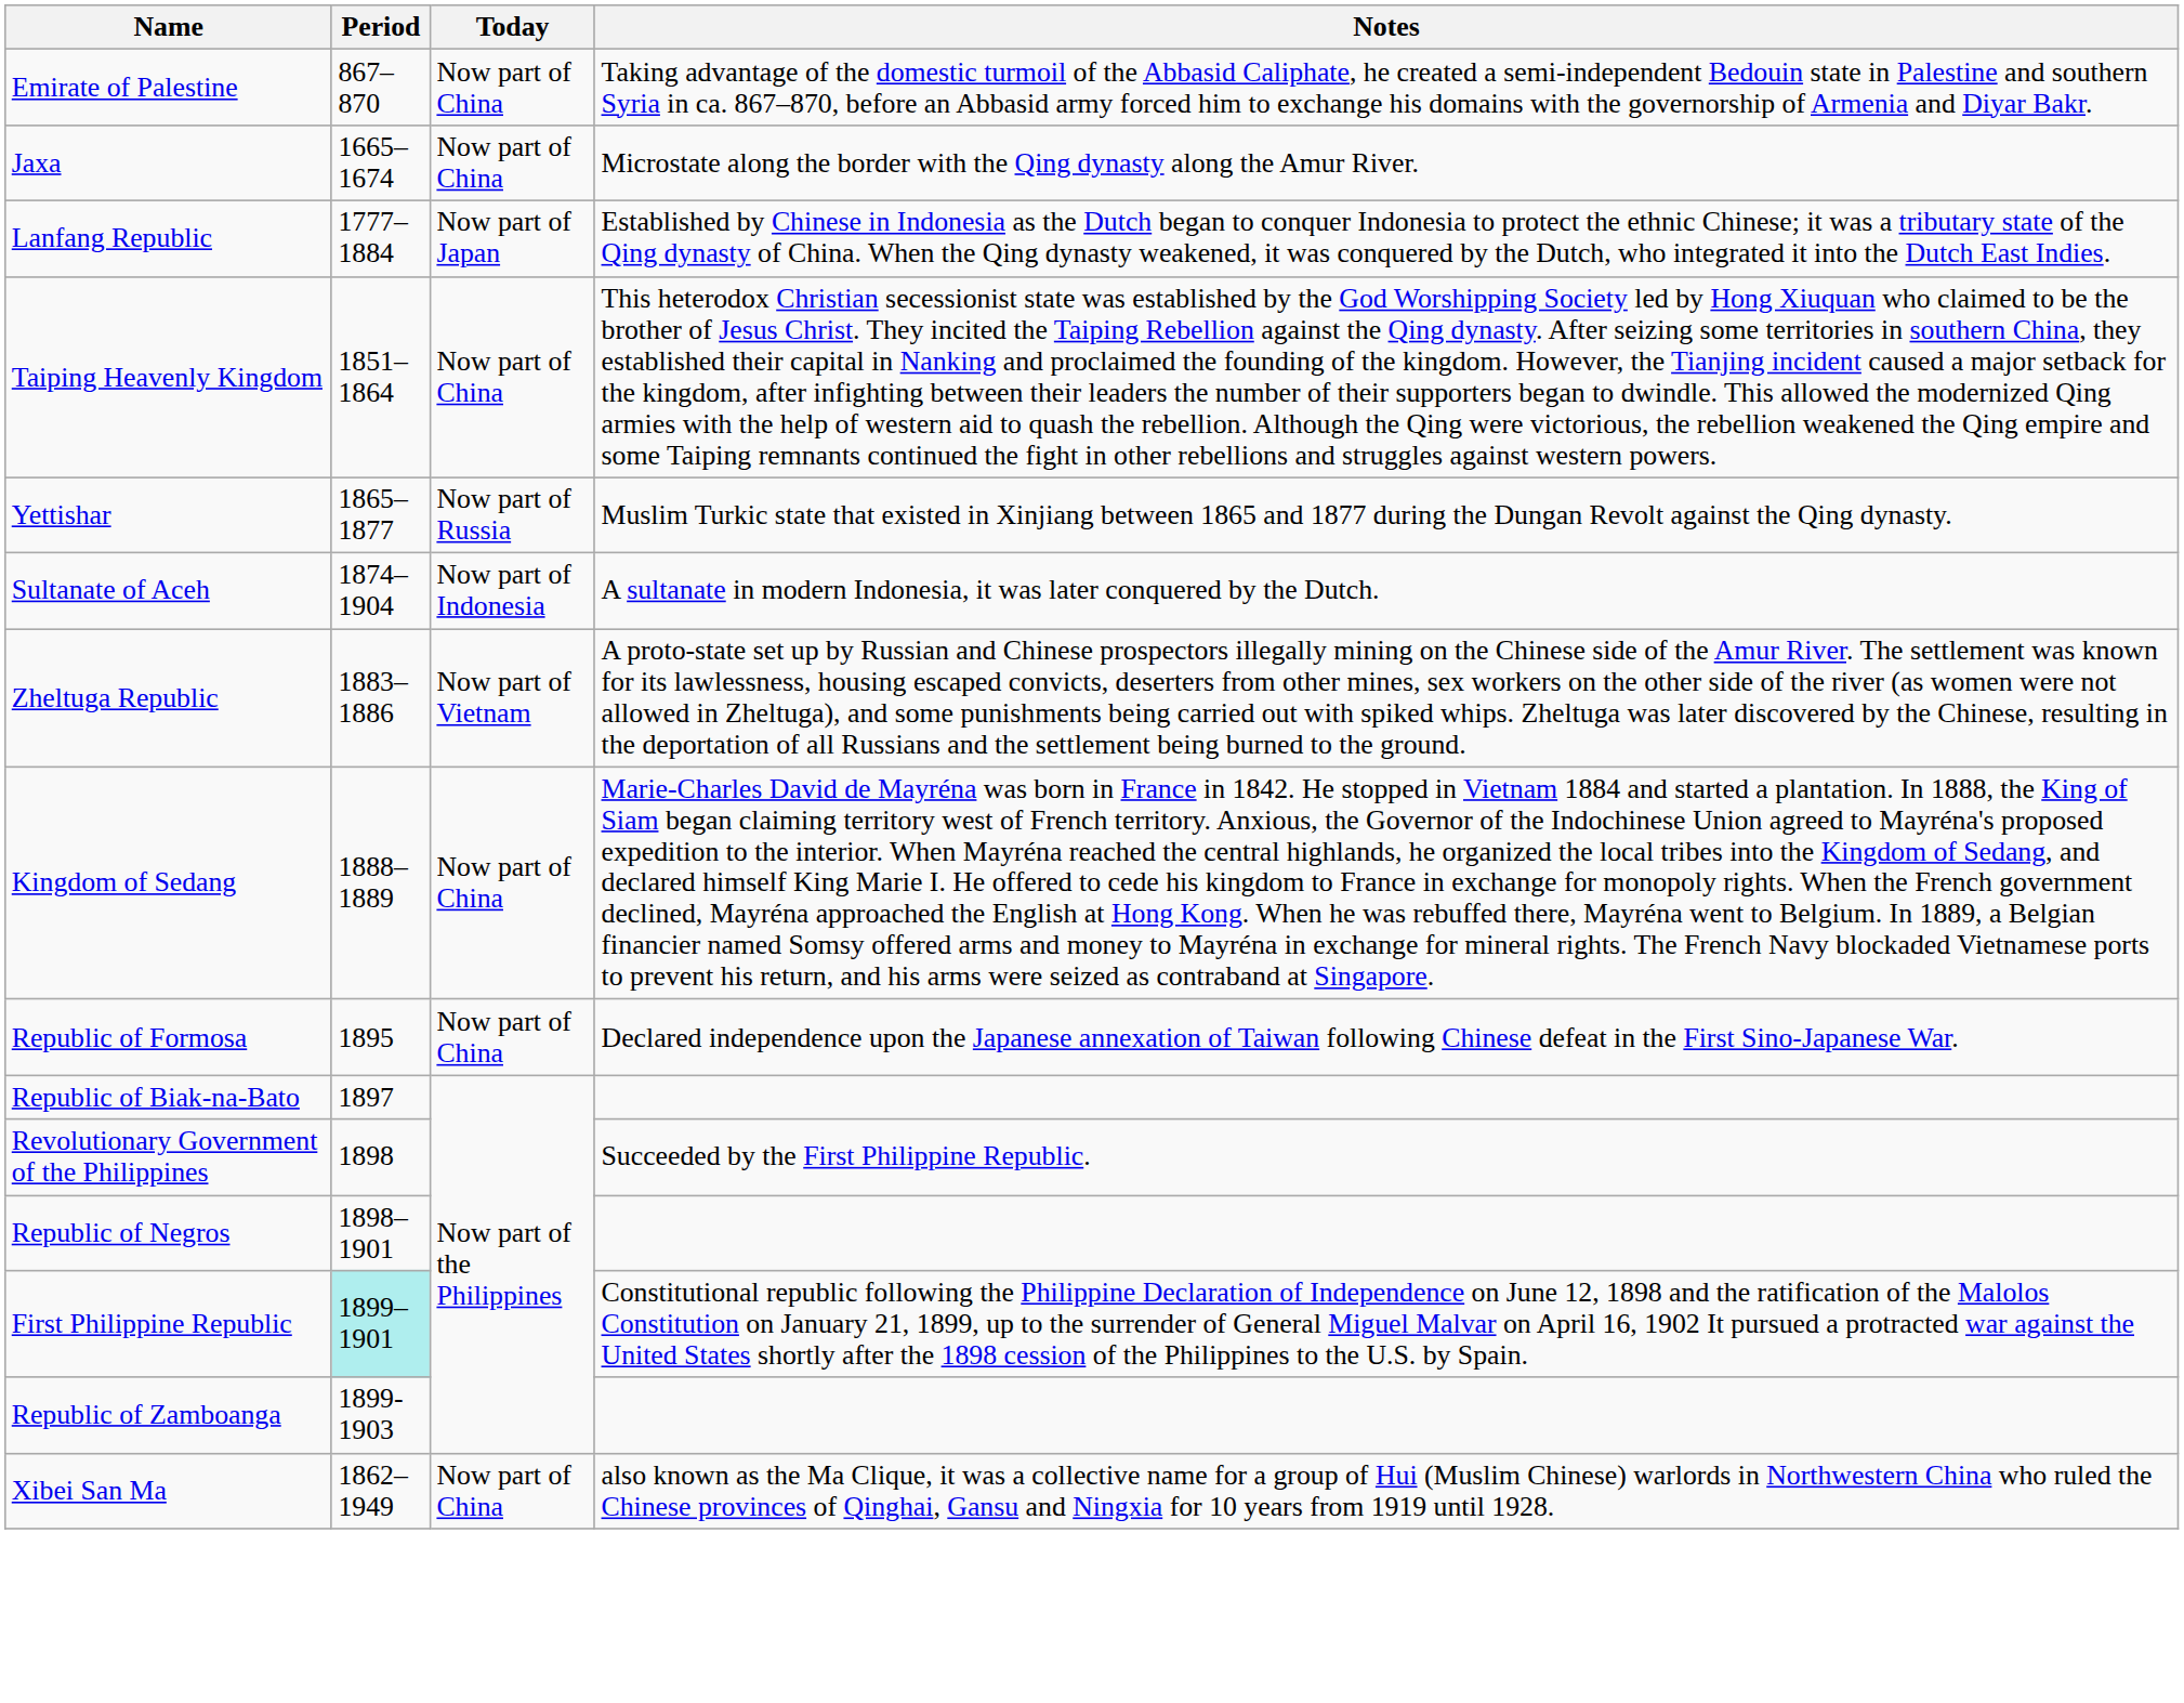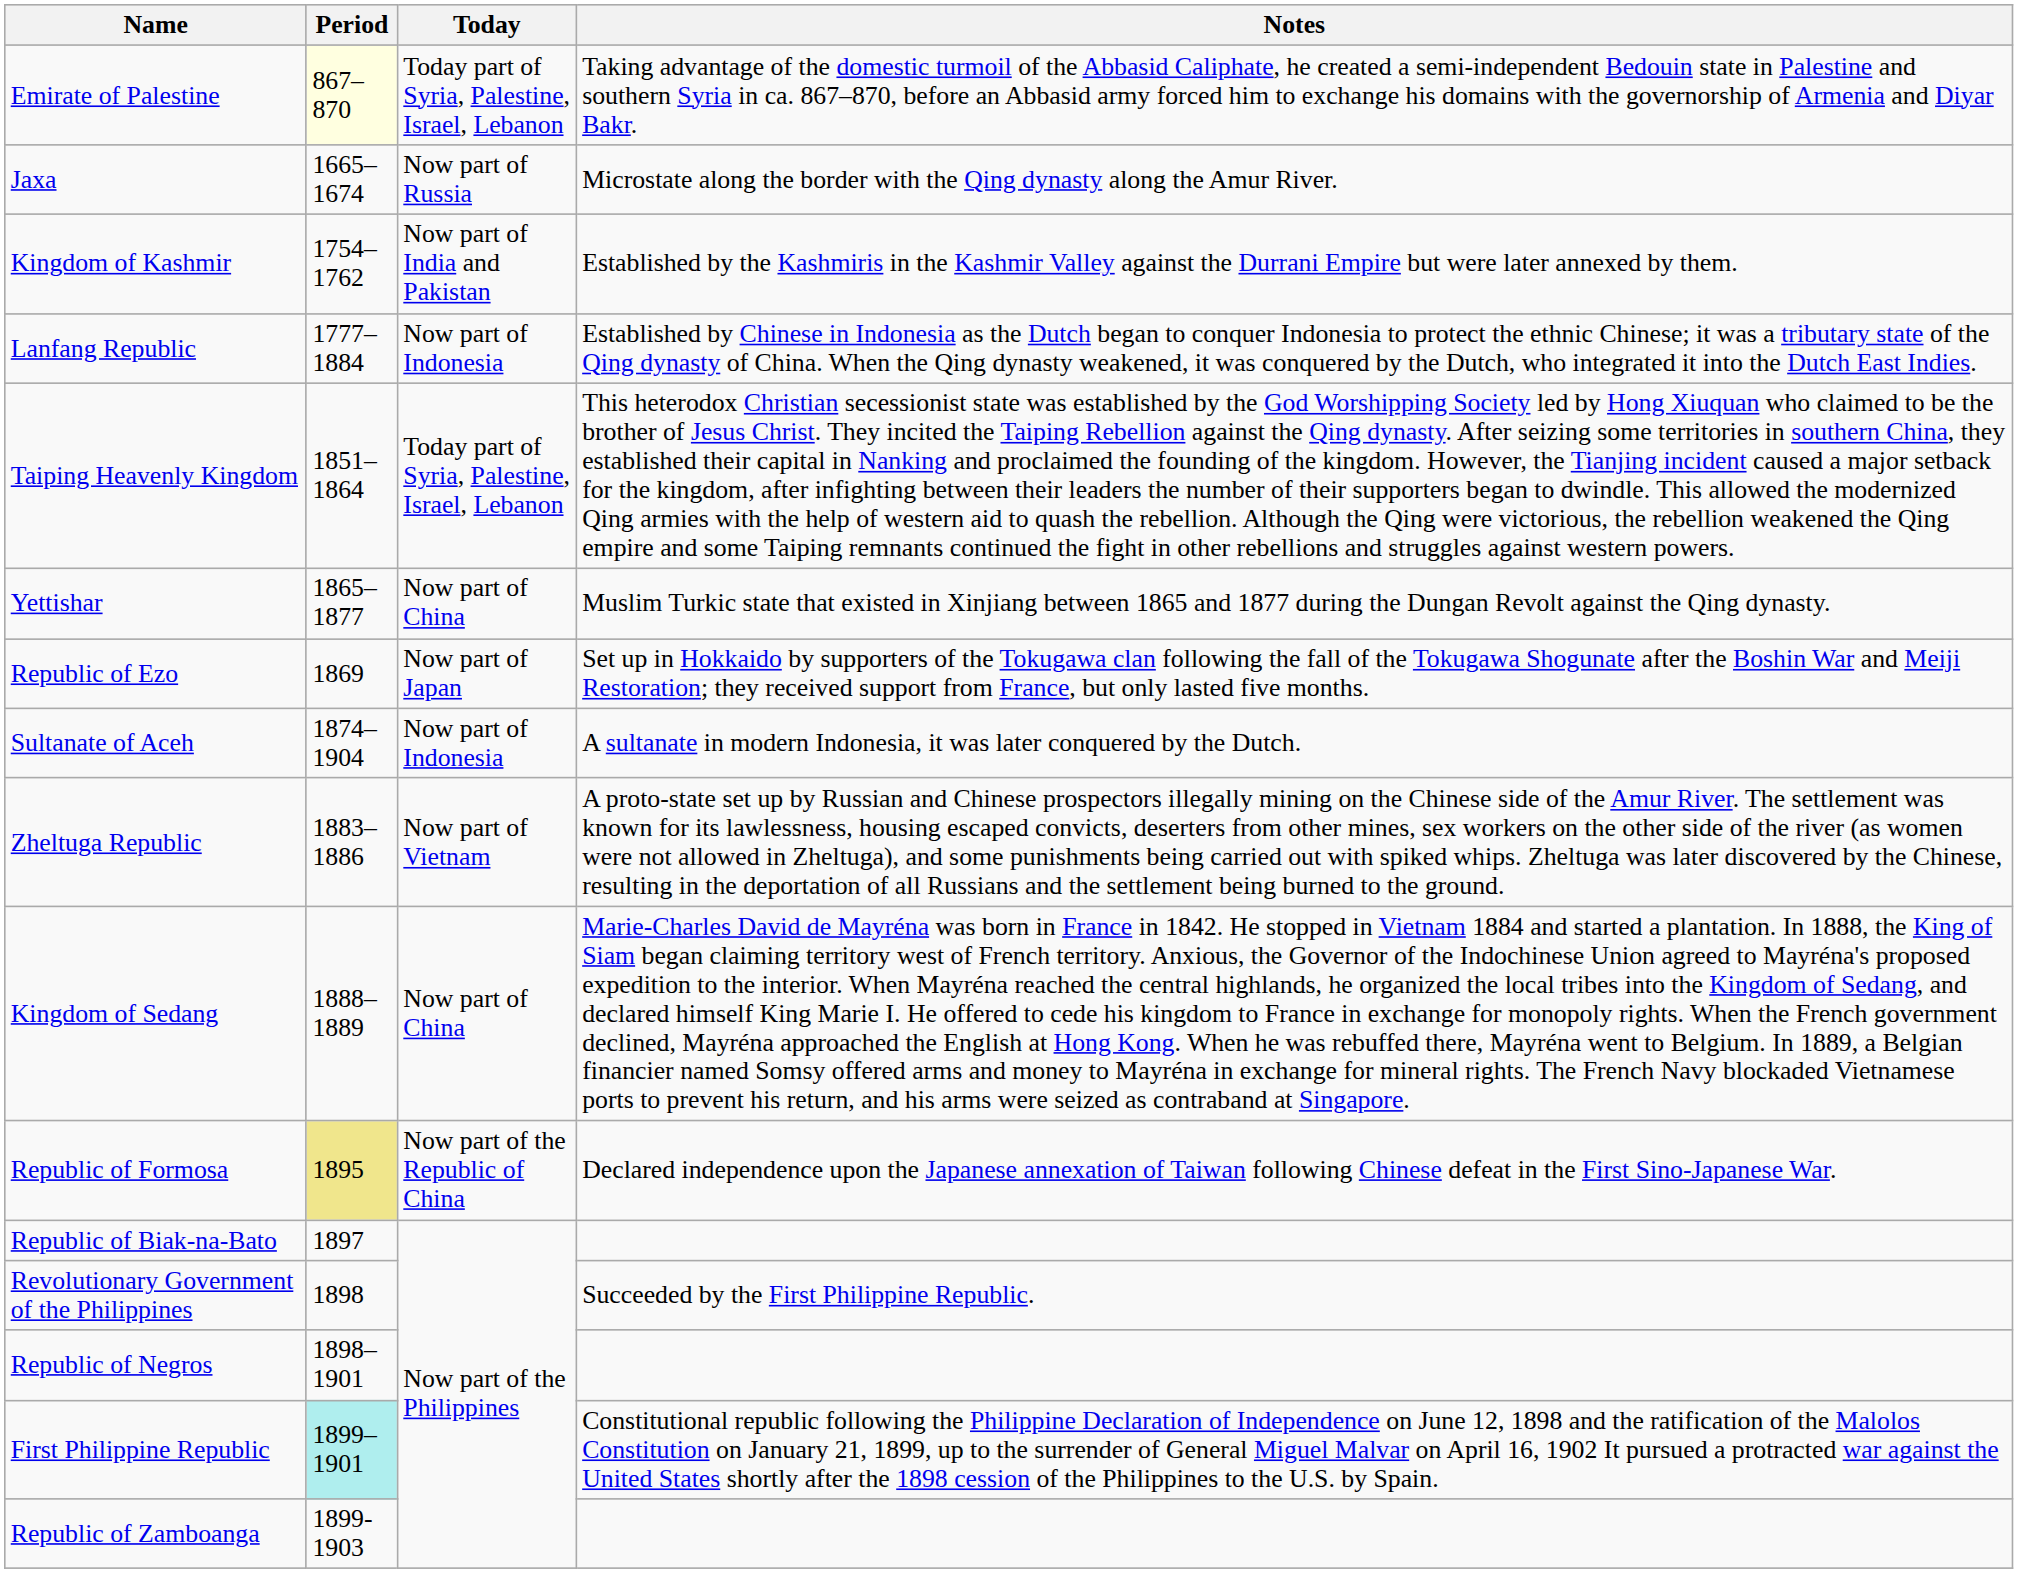Emirate of Palestine | Period: no background -> lightyellow background
Emirate of Palestine | Today: Now part of China -> Today part of Syria, Palestine, Israel, Lebanon
Jaxa | Today: Now part of China -> Now part of Russia
+ row: Kingdom of Kashmir | 1754–1762 | Now part of India and Pakistan | Established by the Kashmiris in the Kashmir Valley against the Durrani Empire but were later annexed by them.
Lanfang Republic | Today: Now part of Japan -> Now part of Indonesia
Taiping Heavenly Kingdom | Today: Now part of China -> Today part of Syria, Palestine, Israel, Lebanon
Yettishar | Today: Now part of Russia -> Now part of China
+ row: Republic of Ezo | 1869 | Now part of Japan | Set up in Hokkaido by supporters of the Tokugawa clan following the fall of the Tokugawa Shogunate after the Boshin War and Meiji Restoration; they received support from France, but only lasted five months.
Republic of Formosa | Period: no background -> khaki background
Republic of Formosa | Today: Now part of China -> Now part of the Republic of China
- row: Xibei San Ma | 1862–1949 | Now part of China | also known as the Ma Clique, it was a collective name for a group of Hui (Muslim Chinese) warlords in Northwestern China who ruled the Chinese provinces of Qinghai, Gansu and Ningxia for 10 years from 1919 until 1928.
